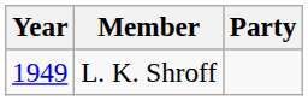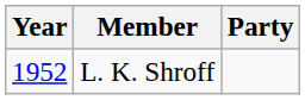L. K. Shroff | Year: 1949 -> 1952
